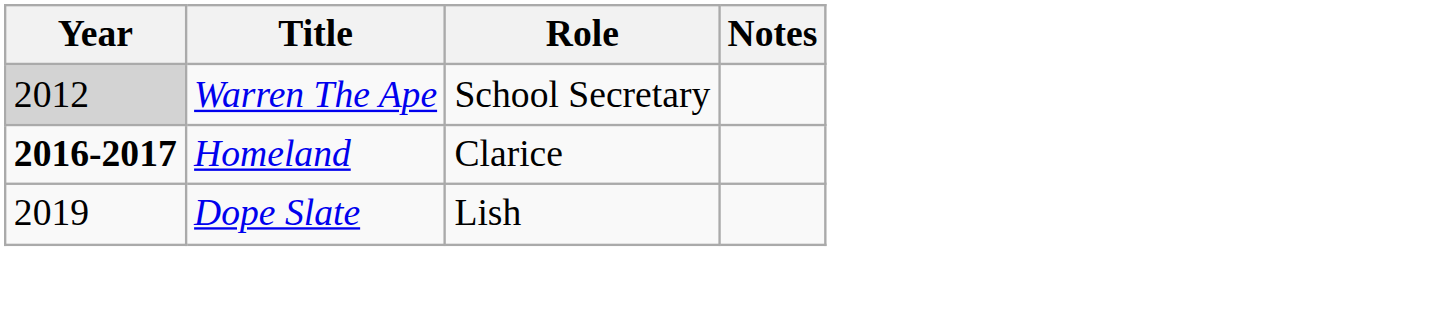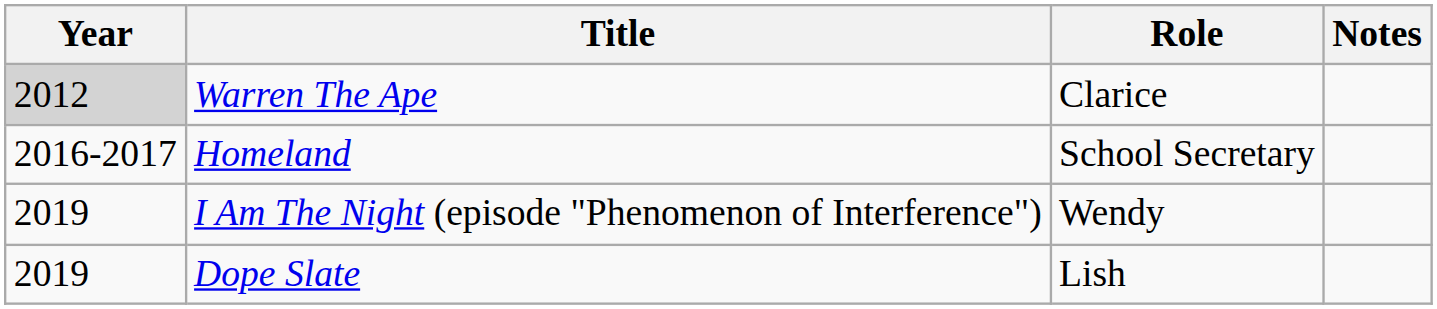Warren The Ape | Role: School Secretary -> Clarice
Homeland | Year: bold -> normal
Homeland | Role: Clarice -> School Secretary
+ row: 2019 | I Am The Night (episode "Phenomenon of Interference") | Wendy
